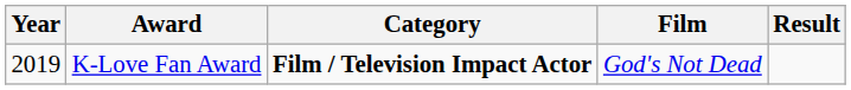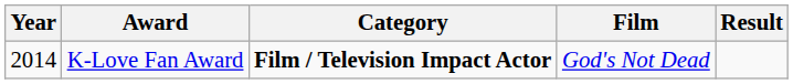K-Love Fan Award | Year: 2019 -> 2014
